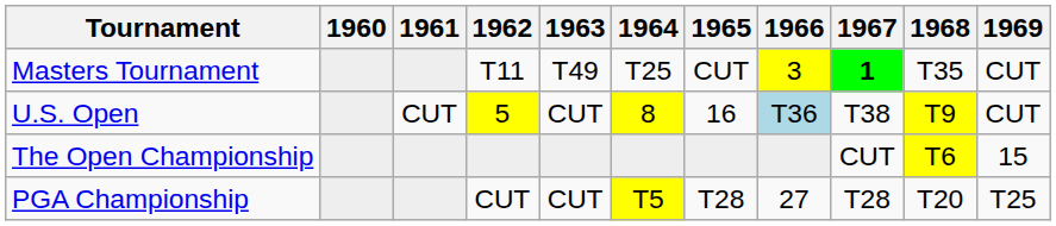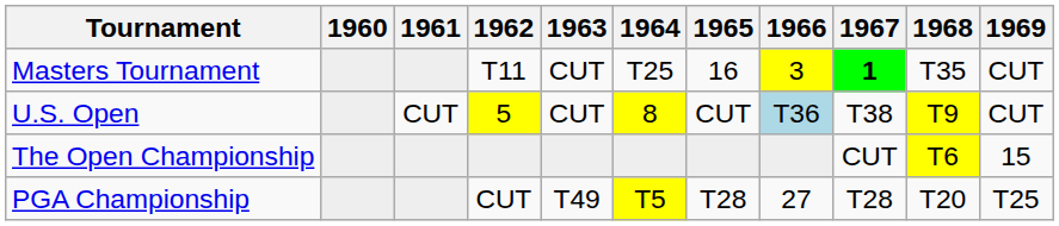Masters Tournament | 1963: T49 -> CUT
Masters Tournament | 1965: CUT -> 16
U.S. Open | 1965: 16 -> CUT
PGA Championship | 1963: CUT -> T49
